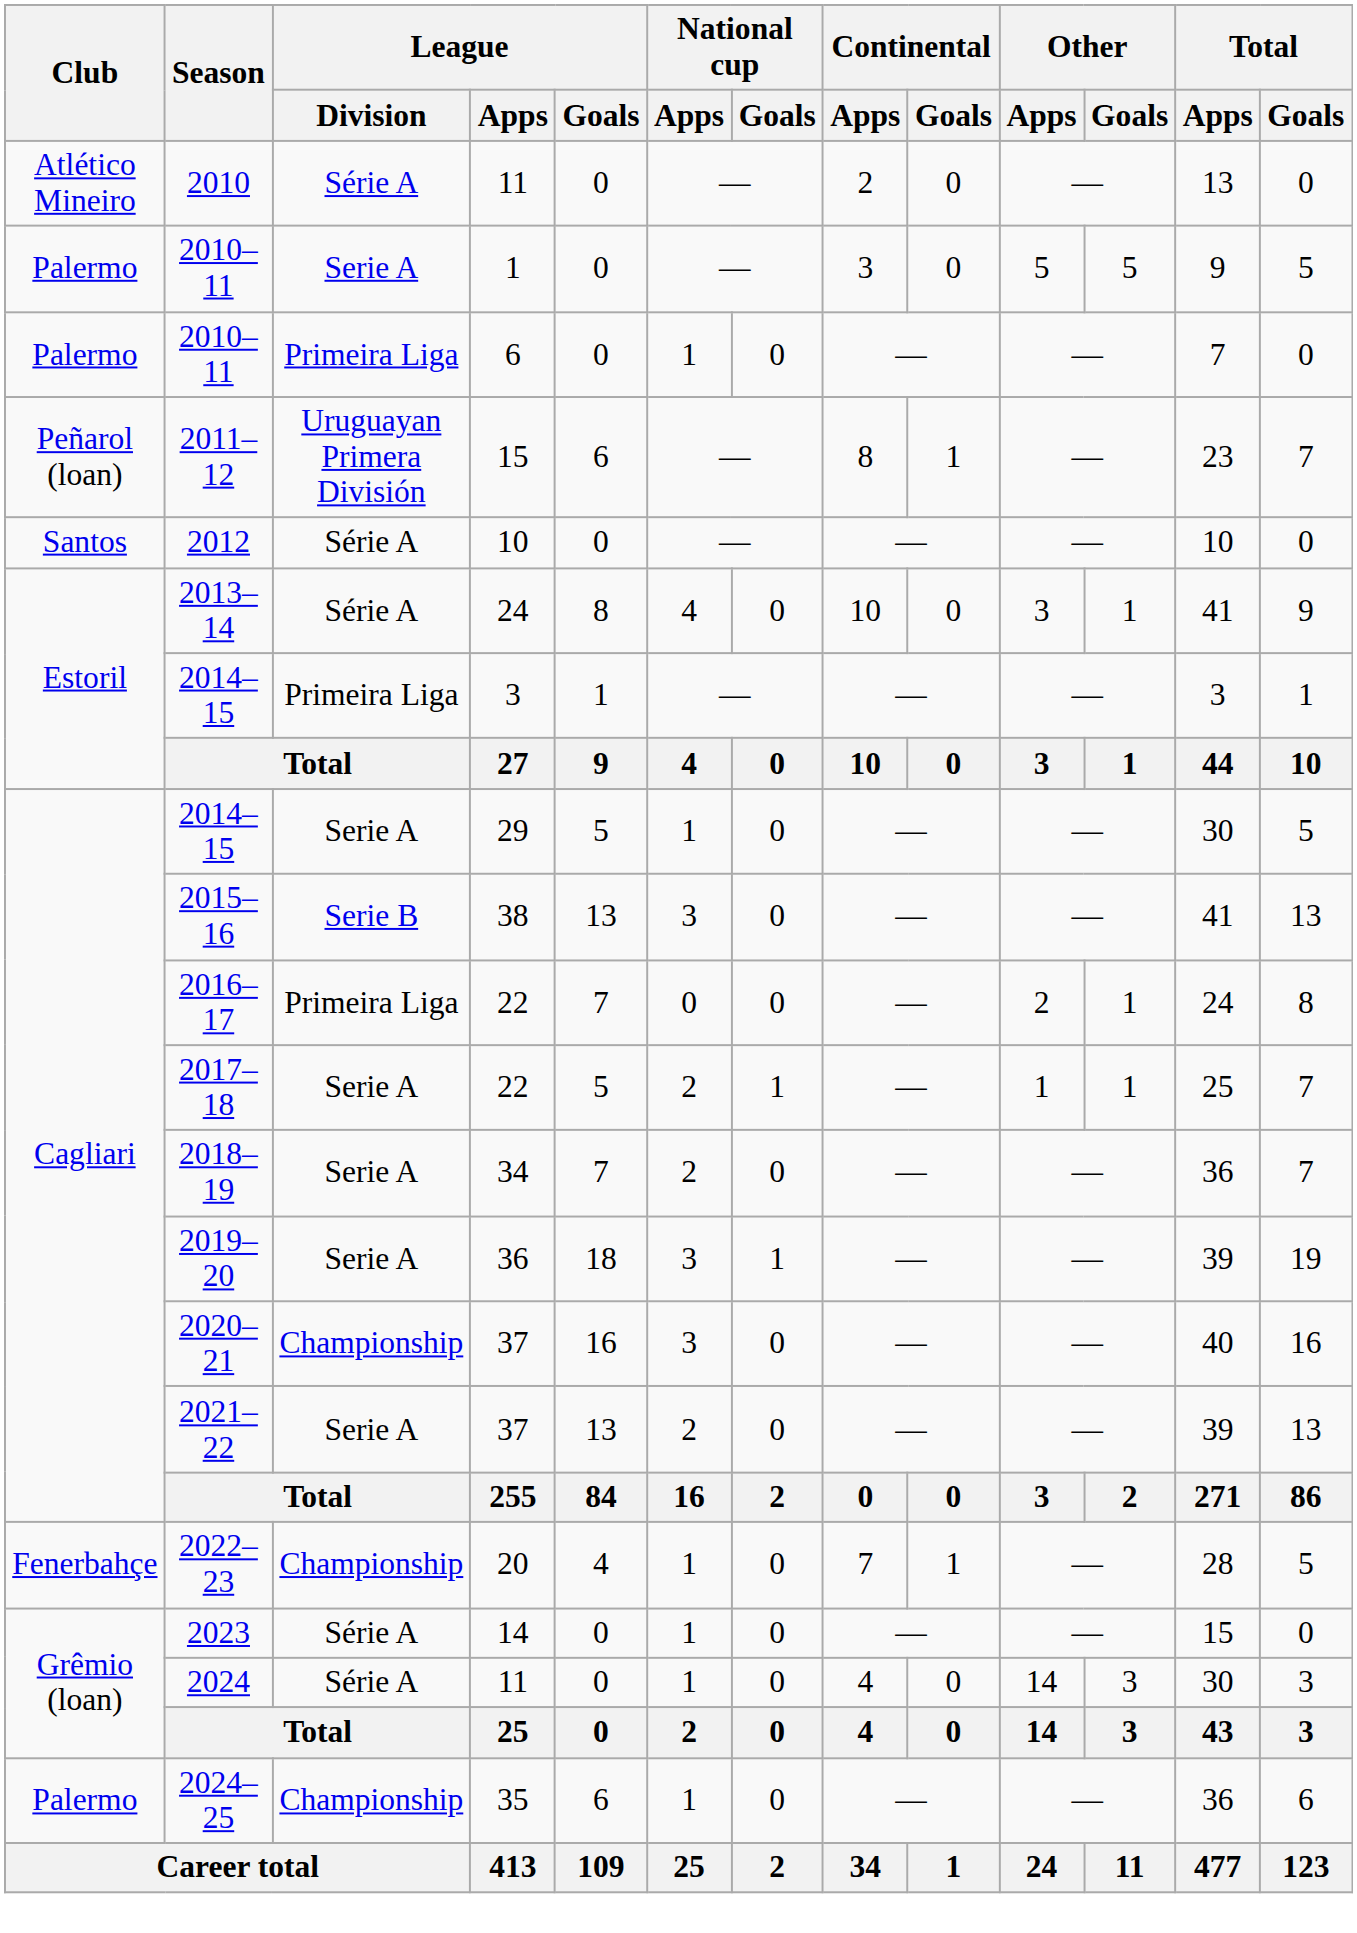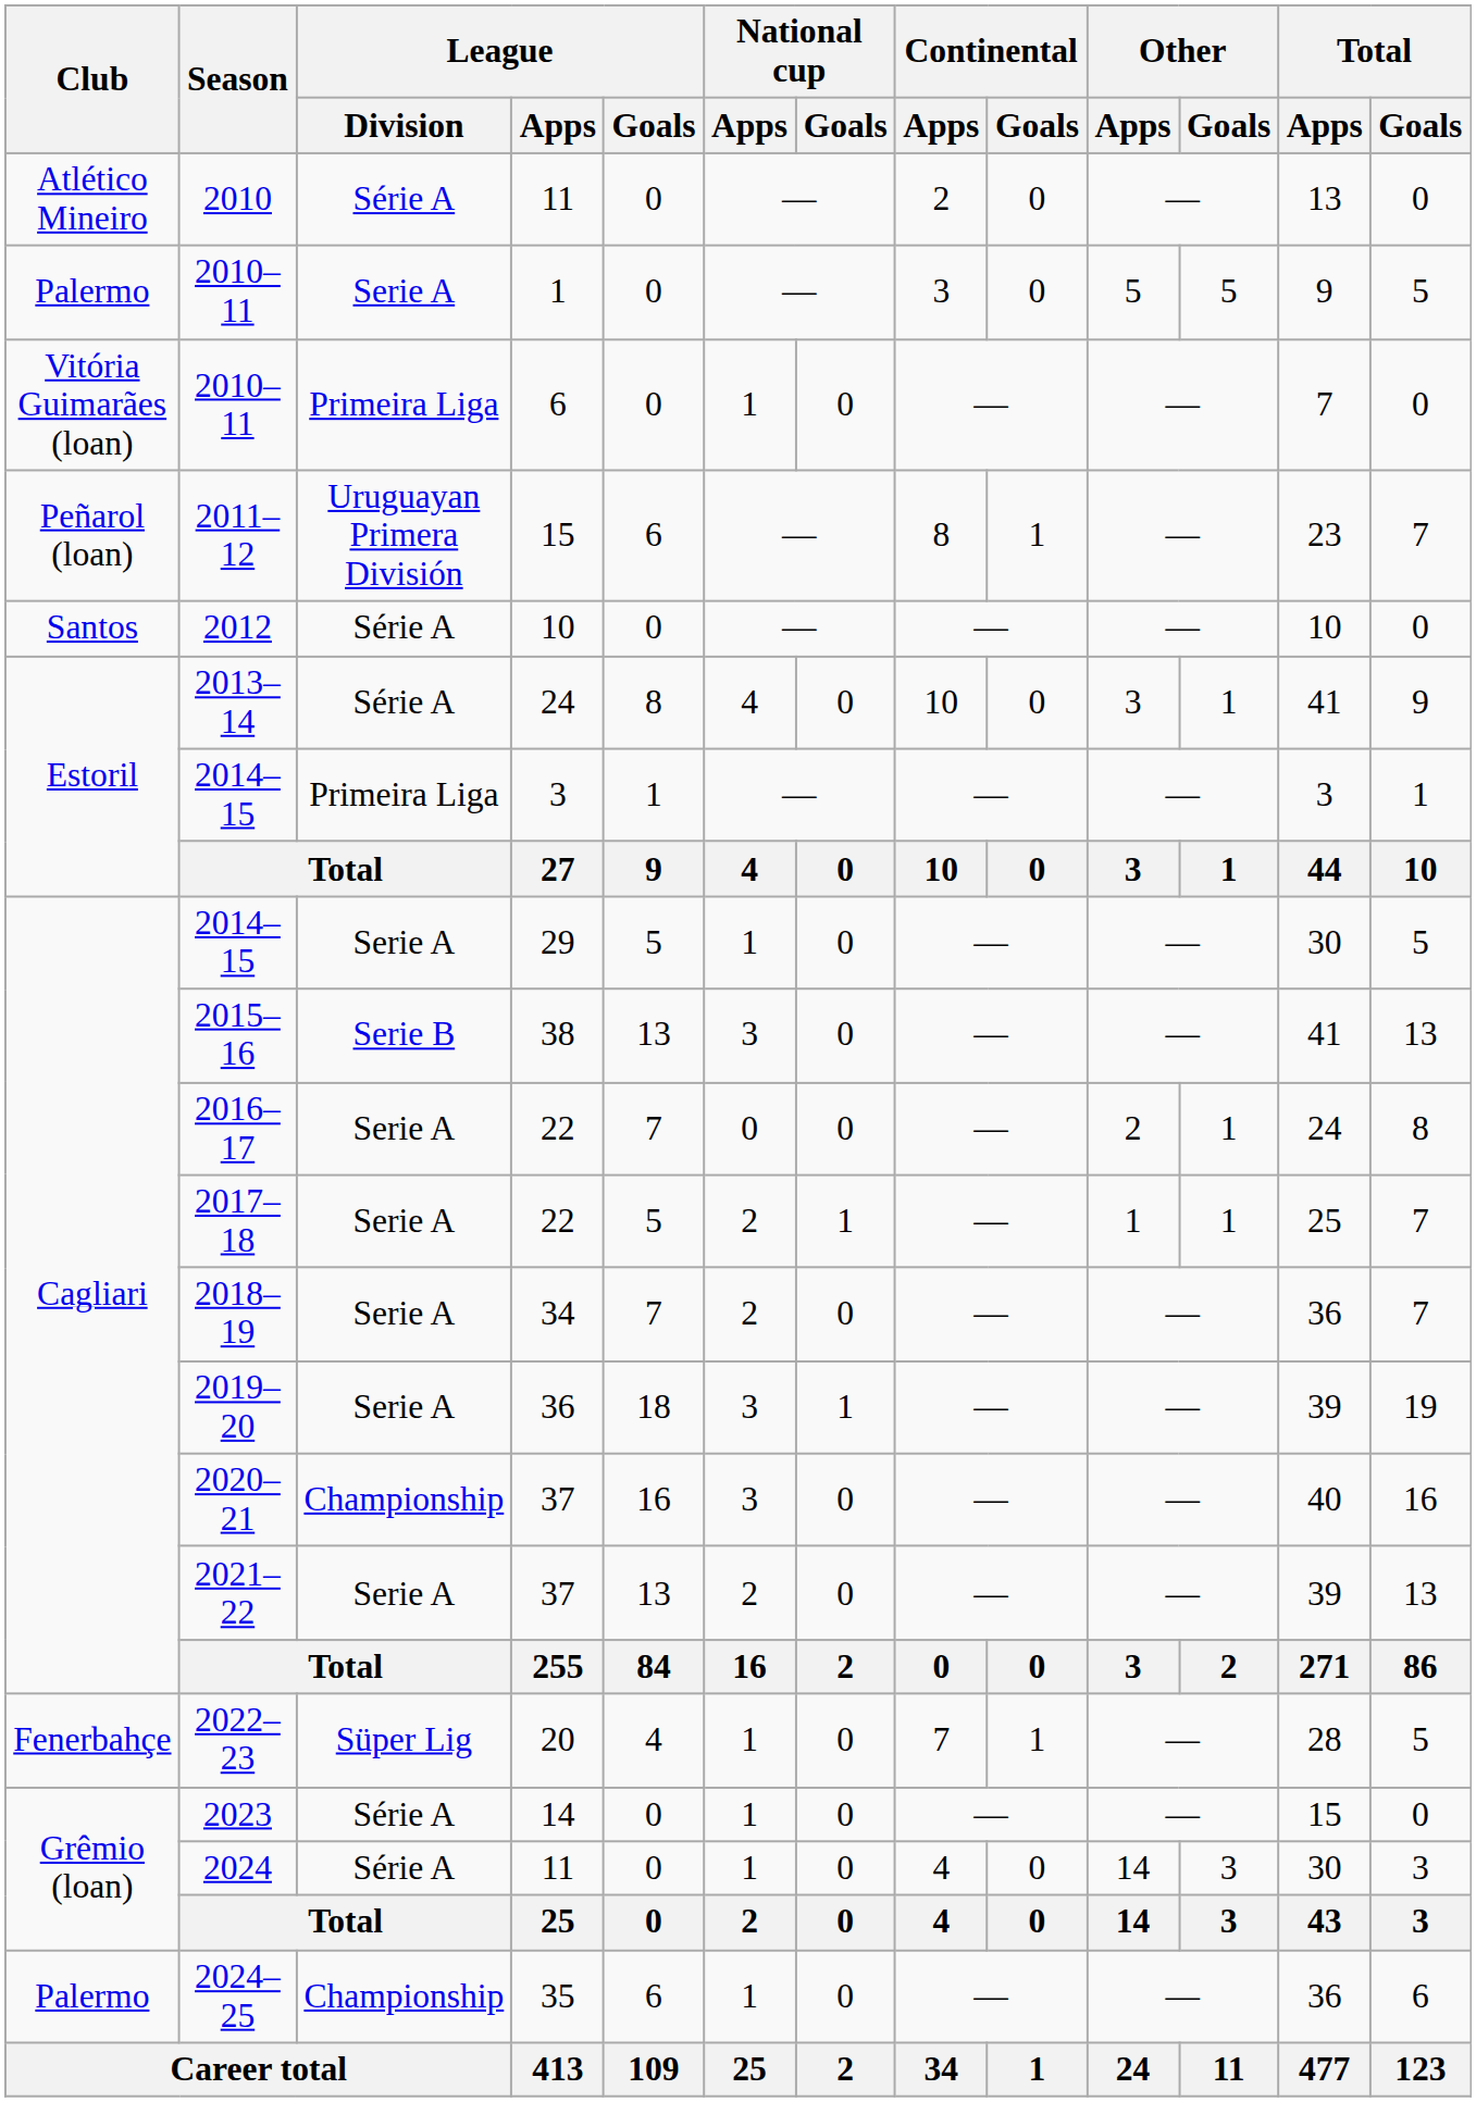2010–11 / 6 | Club: Palermo -> Vitória Guimarães (loan)
2016–17 | League / Division: Primeira Liga -> Serie A
2022–23 | League / Division: Championship -> Süper Lig
